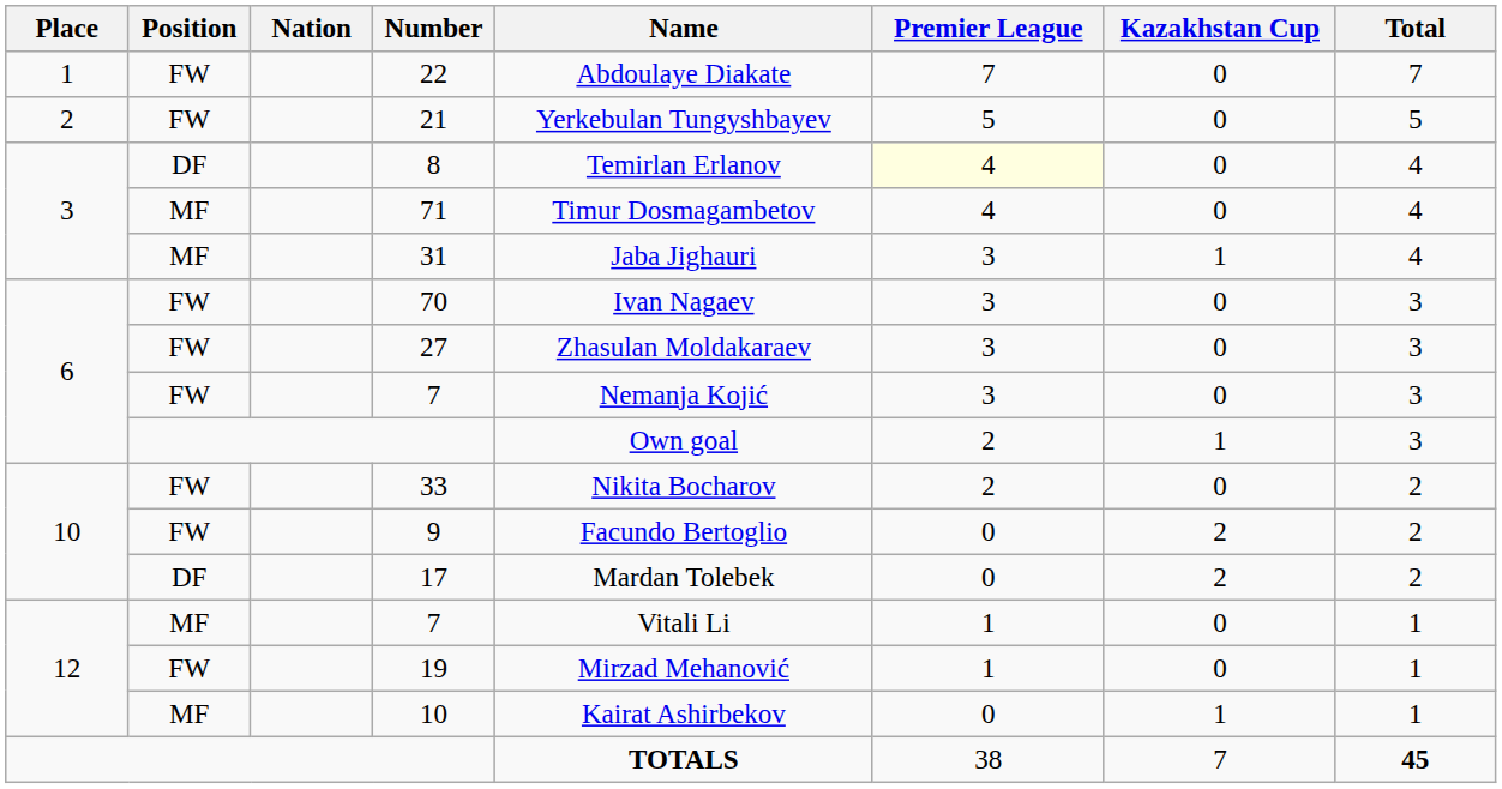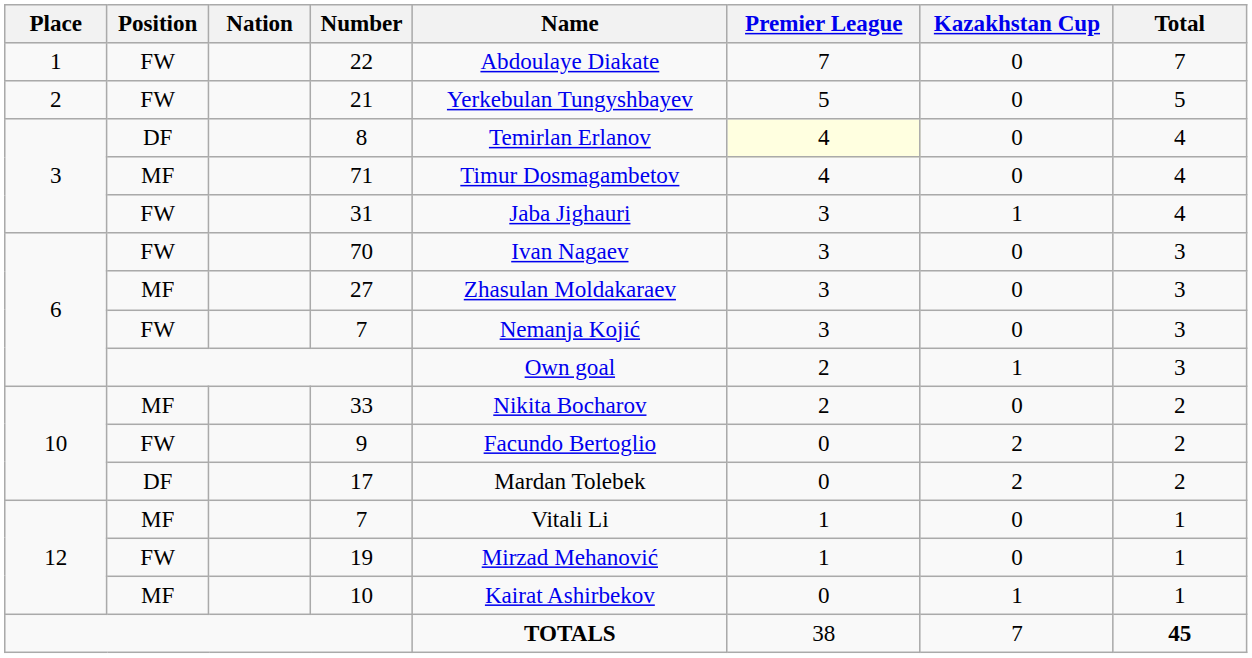31 | Position: MF -> FW
27 | Position: FW -> MF
33 | Position: FW -> MF
